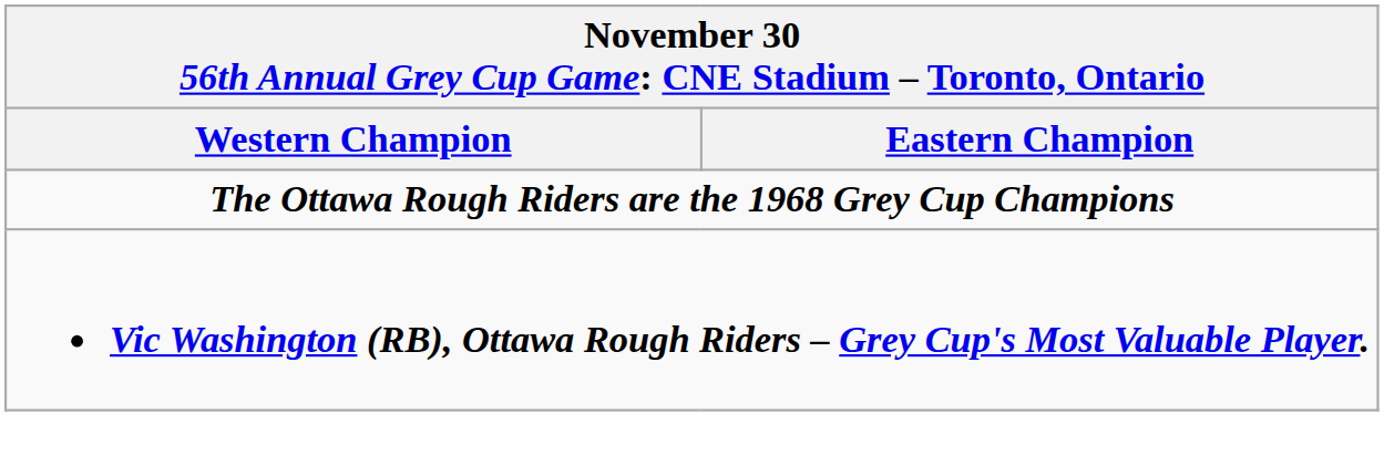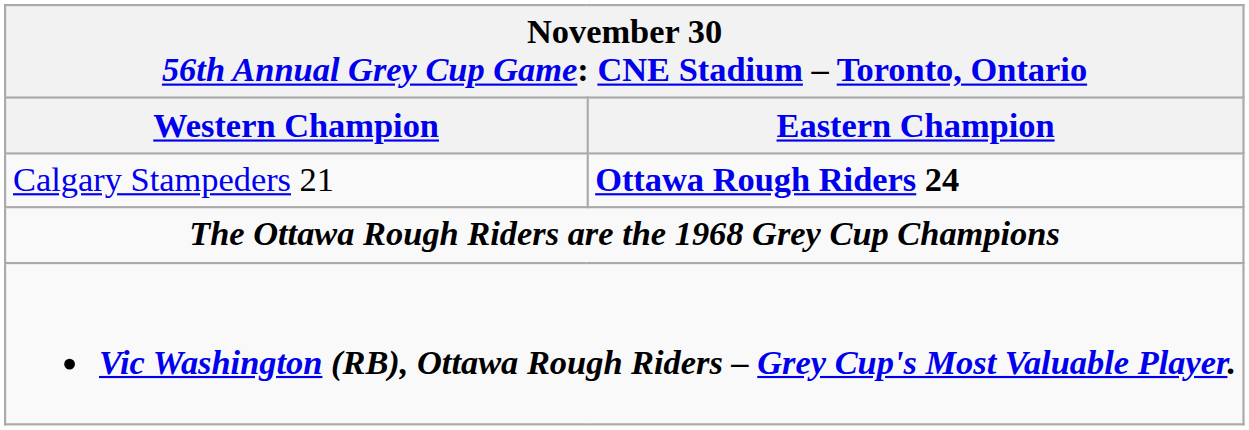+ row: Calgary Stampeders 21 | Ottawa Rough Riders 24
